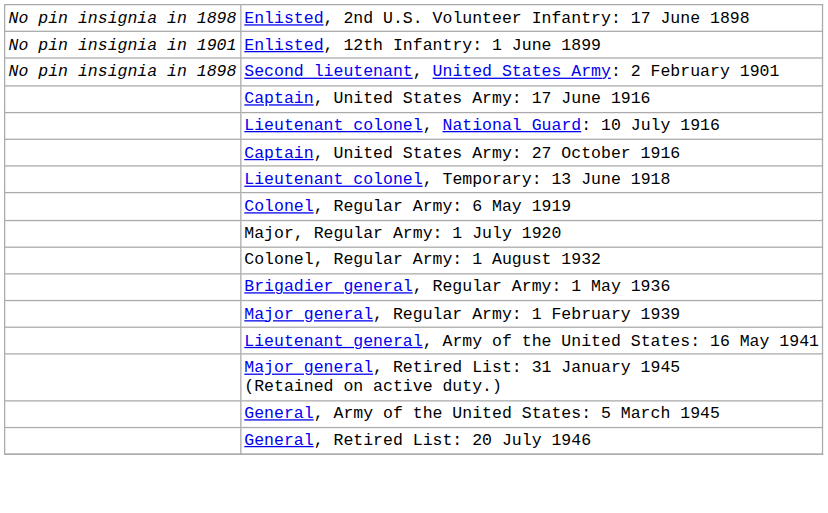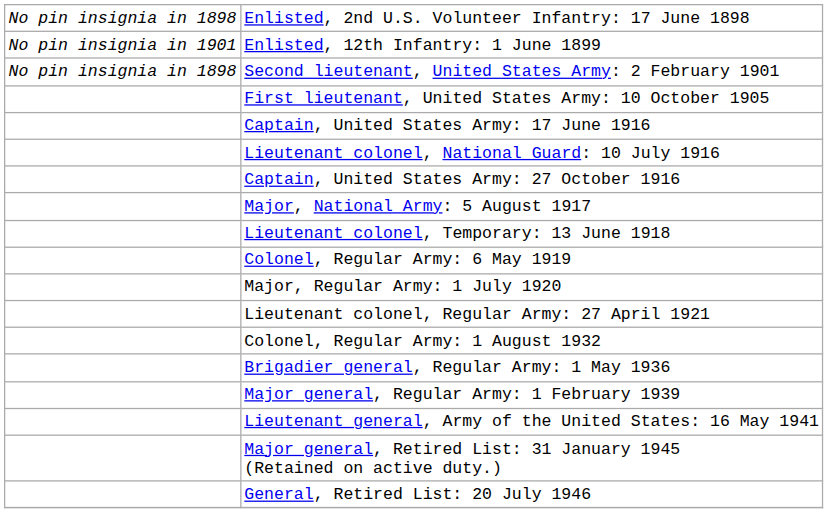+ row: First lieutenant, United States Army: 10 October 1905
+ row: Major, National Army: 5 August 1917
+ row: Lieutenant colonel, Regular Army: 27 April 1921
- row: General, Army of the United States: 5 March 1945
